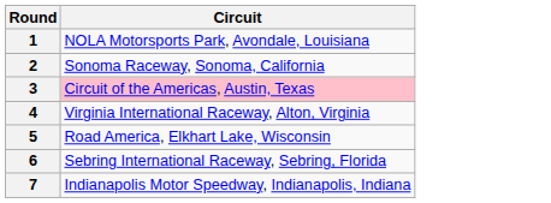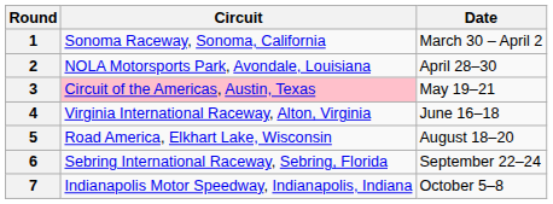+ column: Date | March 30 – April 2 | April 28–30 | May 19–21 | June 16–18 | August 18–20 | September 22–24 | October 5–8
1 | Circuit: NOLA Motorsports Park, Avondale, Louisiana -> Sonoma Raceway, Sonoma, California
2 | Circuit: Sonoma Raceway, Sonoma, California -> NOLA Motorsports Park, Avondale, Louisiana
